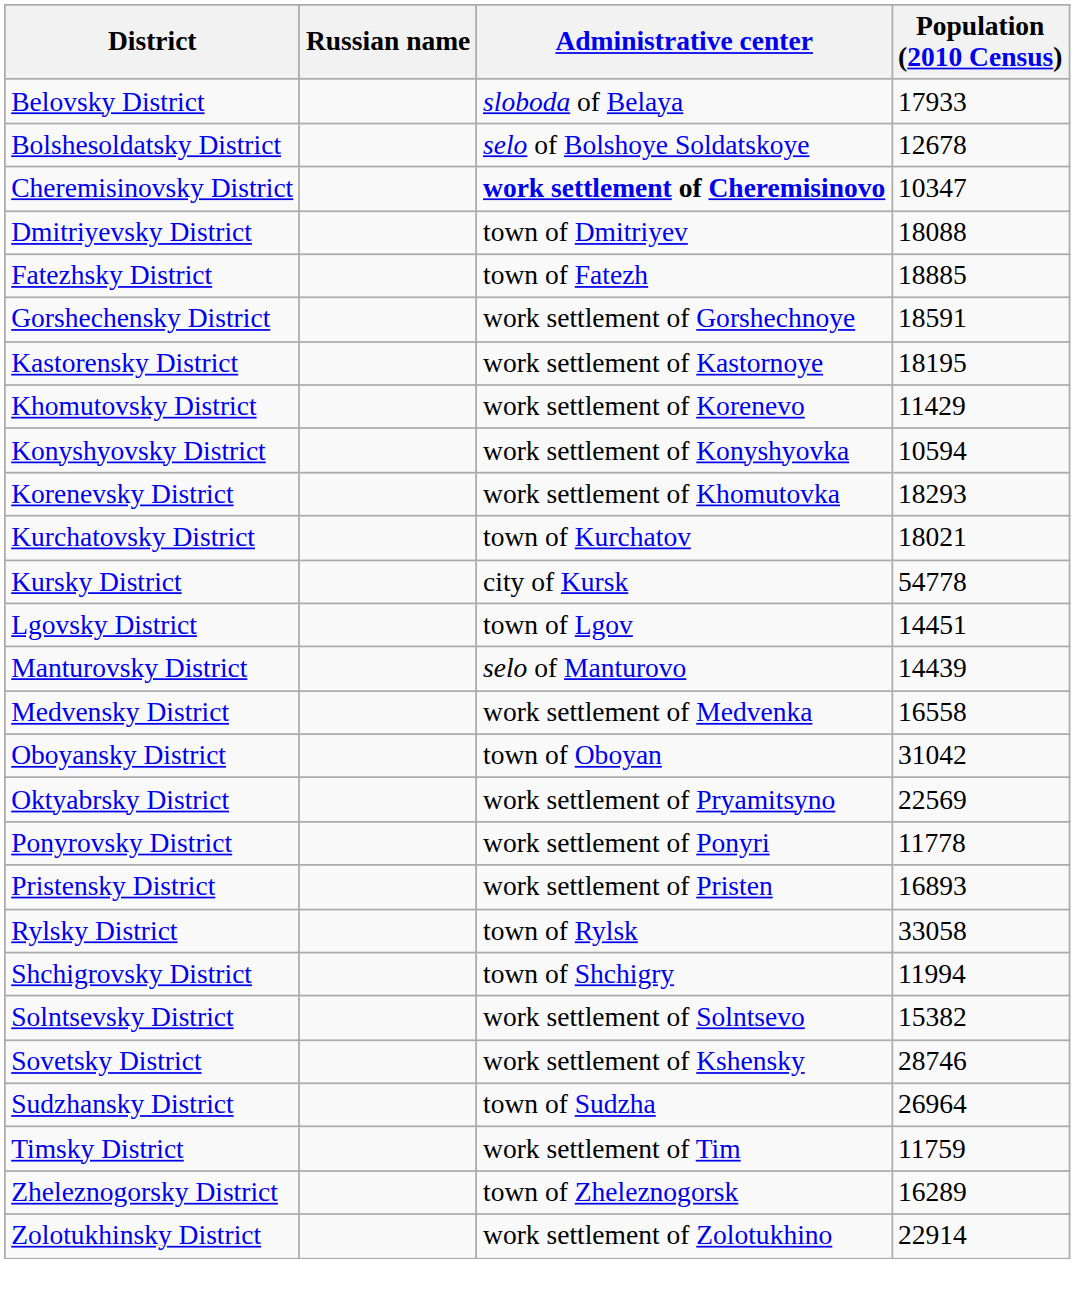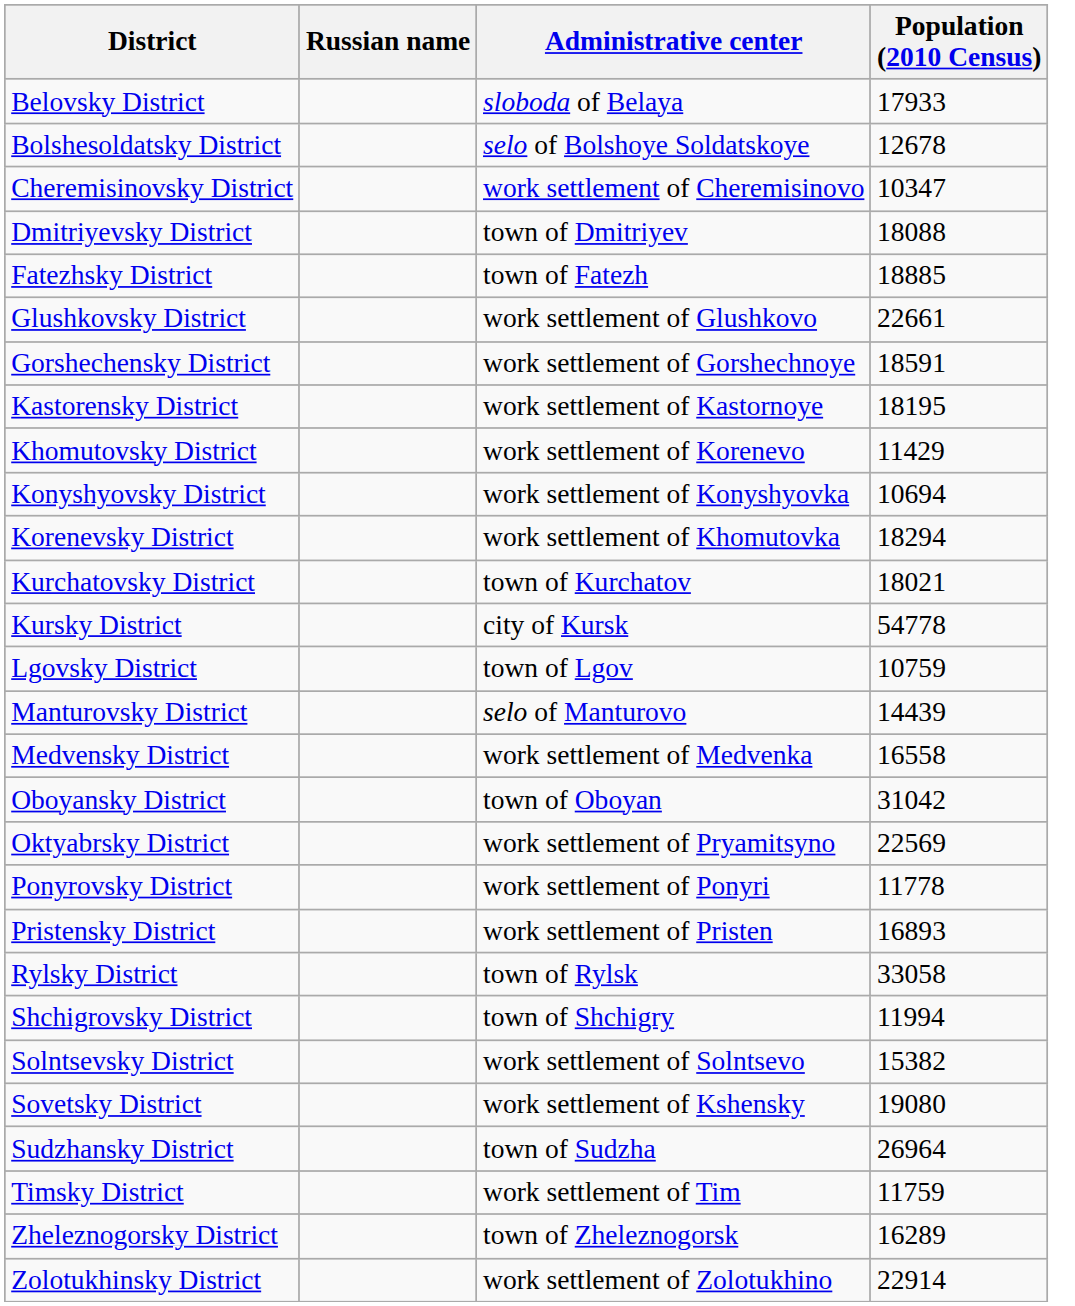Cheremisinovsky District | Administrative center: bold -> normal
+ row: Glushkovsky District | work settlement of Glushkovo | 22661
Konyshyovsky District | Population (2010 Census): 10594 -> 10694
Korenevsky District | Population (2010 Census): 18293 -> 18294
Lgovsky District | Population (2010 Census): 14451 -> 10759
Sovetsky District | Population (2010 Census): 28746 -> 19080
